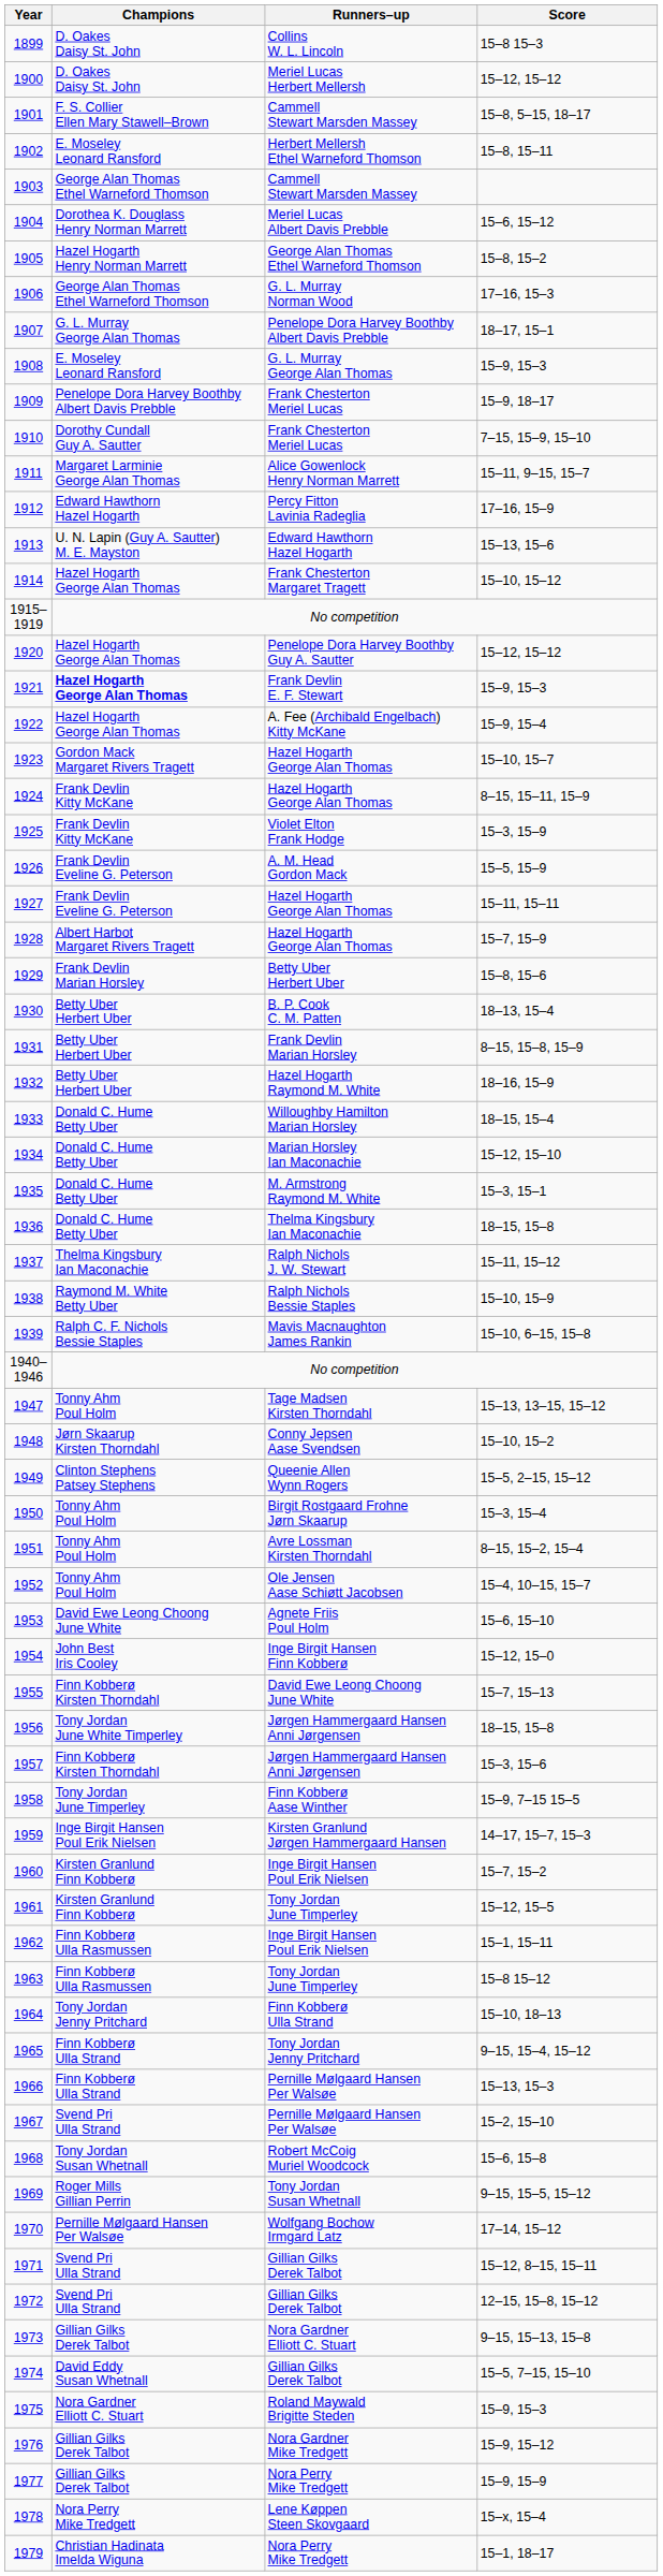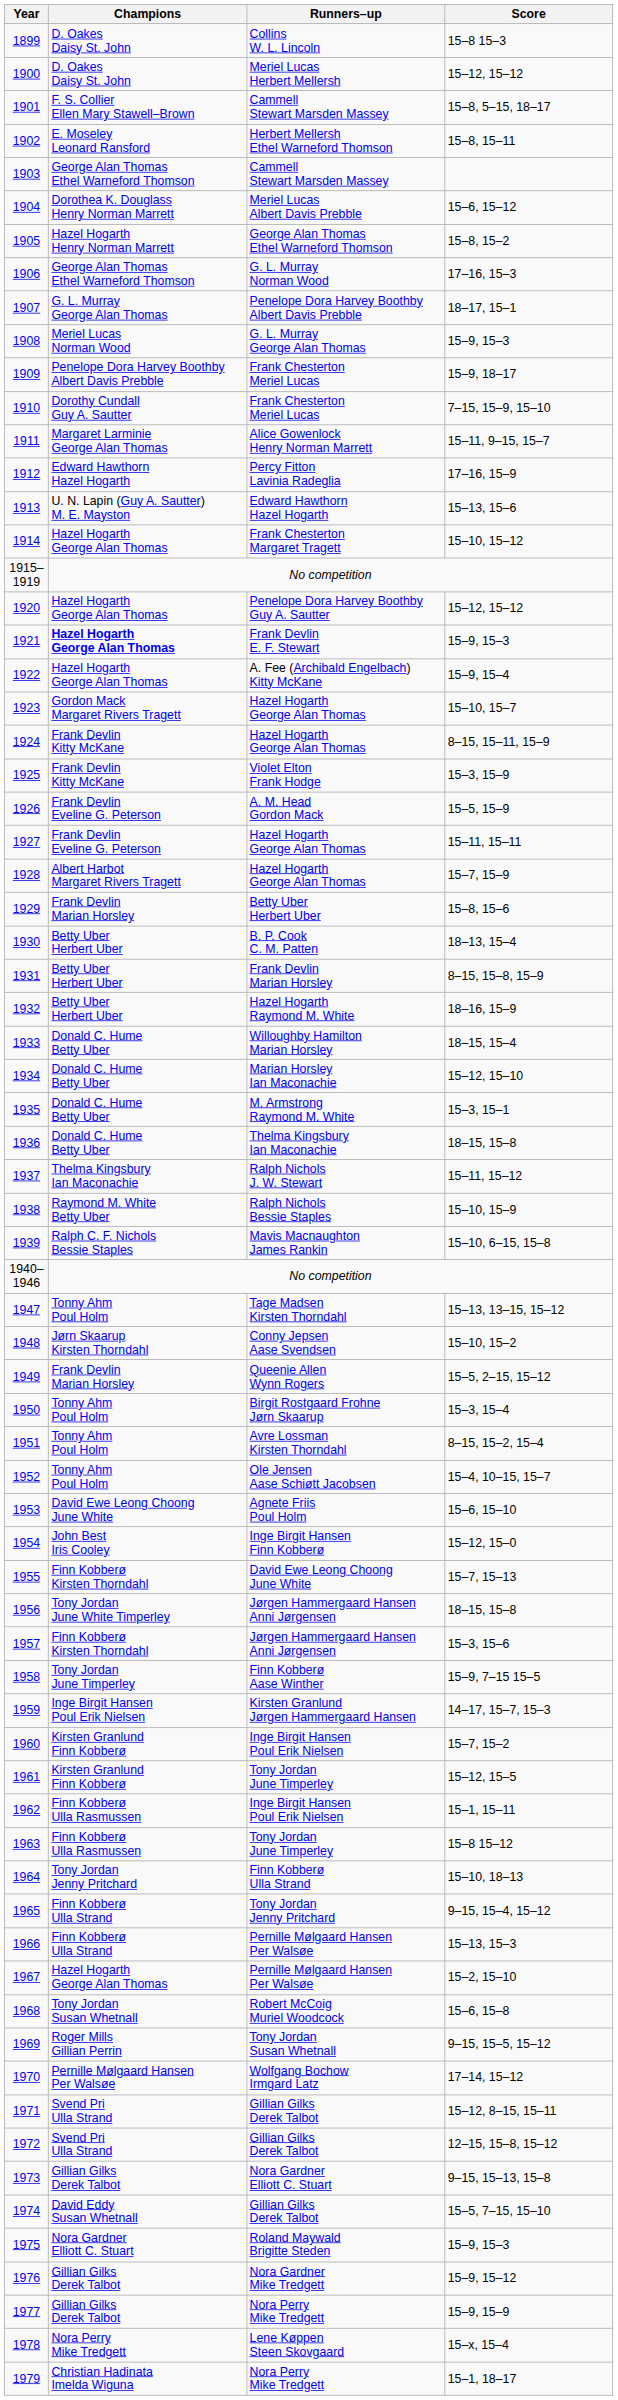1908 | Champions: E. Moseley Leonard Ransford -> Meriel Lucas Norman Wood
1949 | Champions: Clinton Stephens Patsey Stephens -> Frank Devlin Marian Horsley
1967 | Champions: Svend Pri Ulla Strand -> Hazel Hogarth George Alan Thomas
